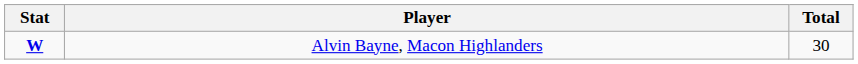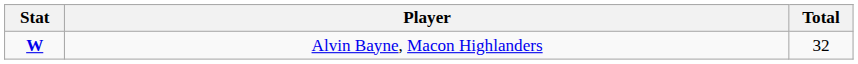Alvin Bayne, Macon Highlanders | Total: 30 -> 32
